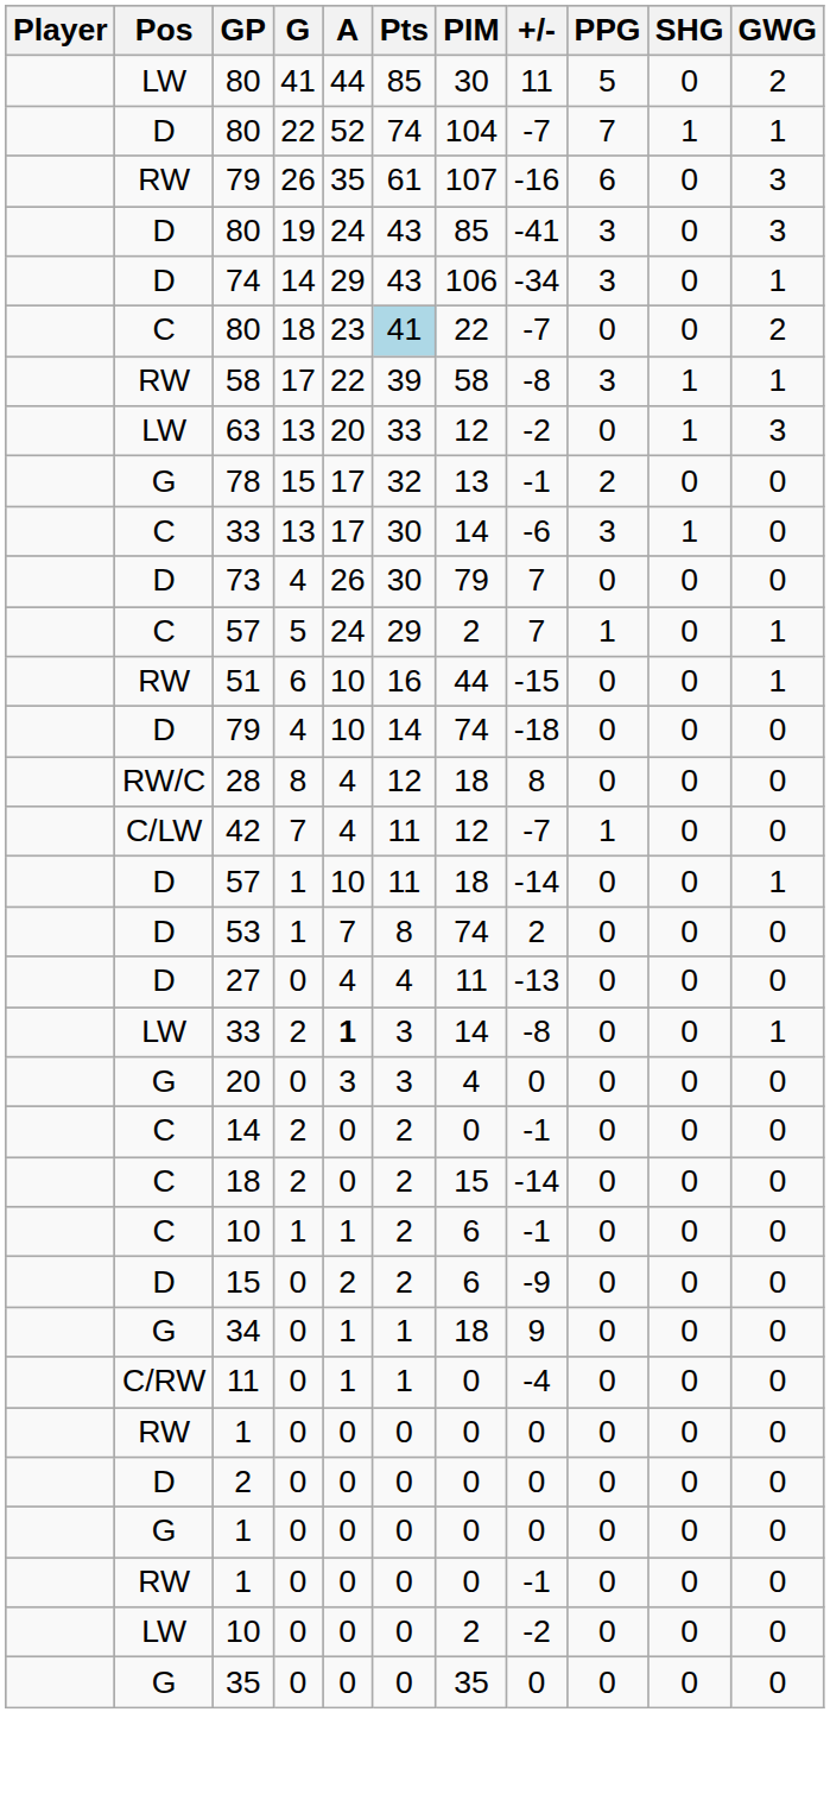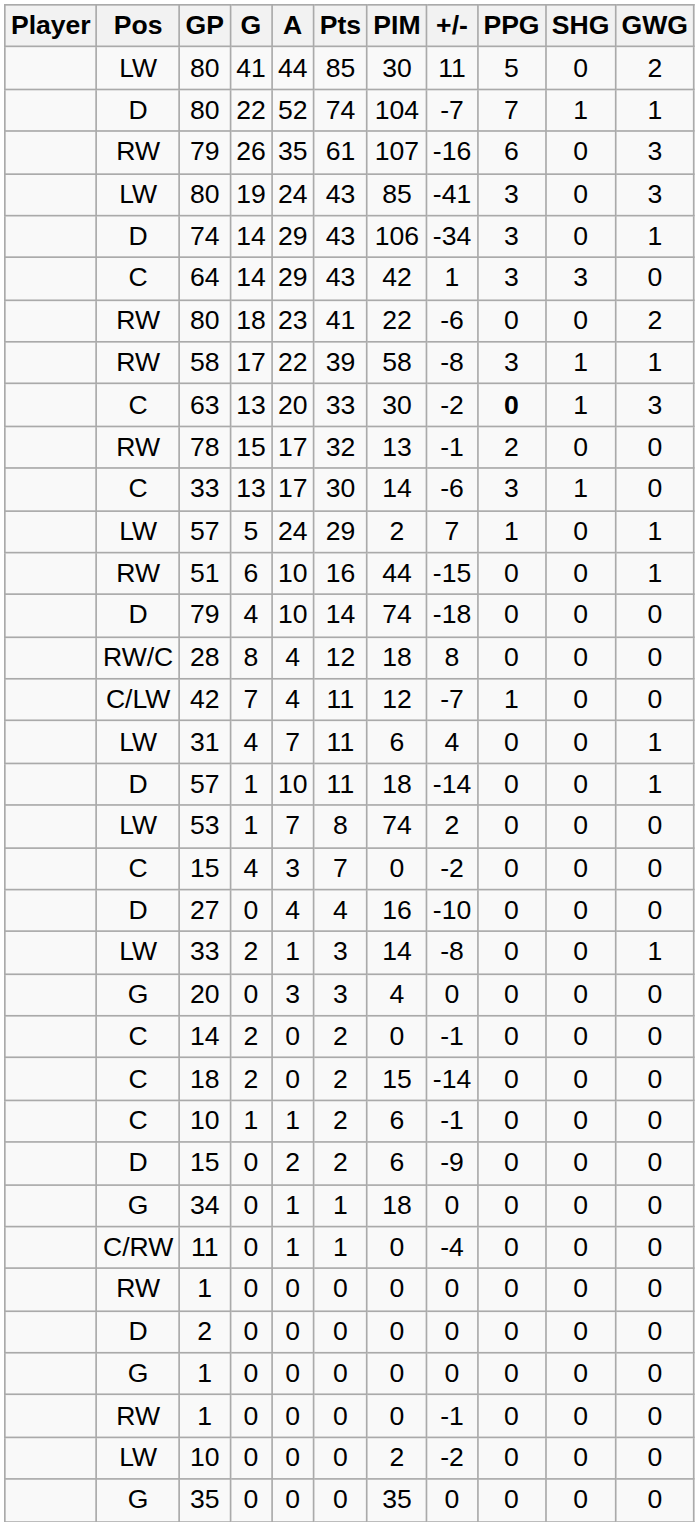80 / 19 | Pos: D -> LW
+ row: C | 64 | 14 | 29 | 43 | 42 | 1 | 3 | 3 | 0
80 / 18 | Pos: C -> RW
80 / 18 | Pts: lightblue background -> no background
80 / 18 | +/-: -7 -> -6
63 | Pos: LW -> C
63 | PIM: 12 -> 30
63 | PPG: normal -> bold
78 | Pos: G -> RW
- row: D | 73 | 4 | 26 | 30 | 79 | 7 | 0 | 0 | 0
57 / 5 | Pos: C -> LW
+ row: LW | 31 | 4 | 7 | 11 | 6 | 4 | 0 | 0 | 1
53 | Pos: D -> LW
+ row: C | 15 | 4 | 3 | 7 | 0 | -2 | 0 | 0 | 0
27 | PIM: 11 -> 16
27 | +/-: -13 -> -10
33 / 2 | A: bold -> normal
34 | +/-: 9 -> 0
